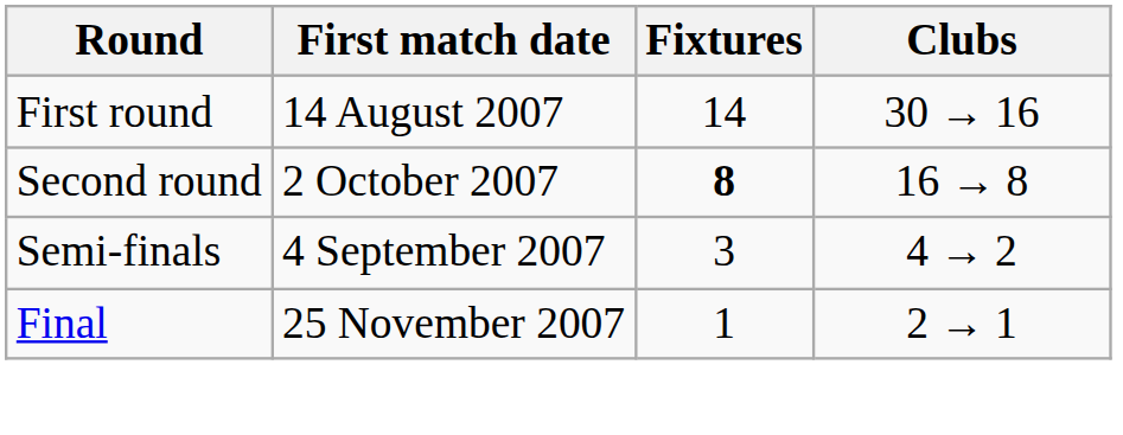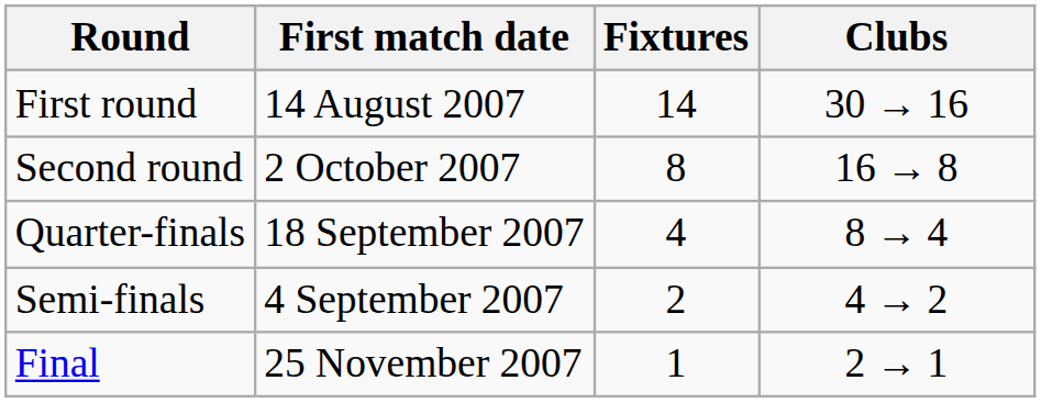Second round | Fixtures: bold -> normal
+ row: Quarter-finals | 18 September 2007 | 4 | 8 → 4
Semi-finals | Fixtures: 3 -> 2
